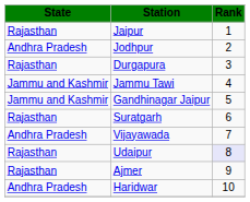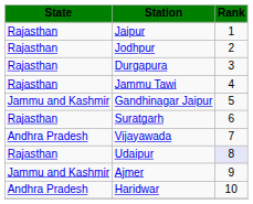Jodhpur | State: Andhra Pradesh -> Rajasthan
Jammu Tawi | State: Jammu and Kashmir -> Rajasthan
Ajmer | State: Rajasthan -> Jammu and Kashmir
